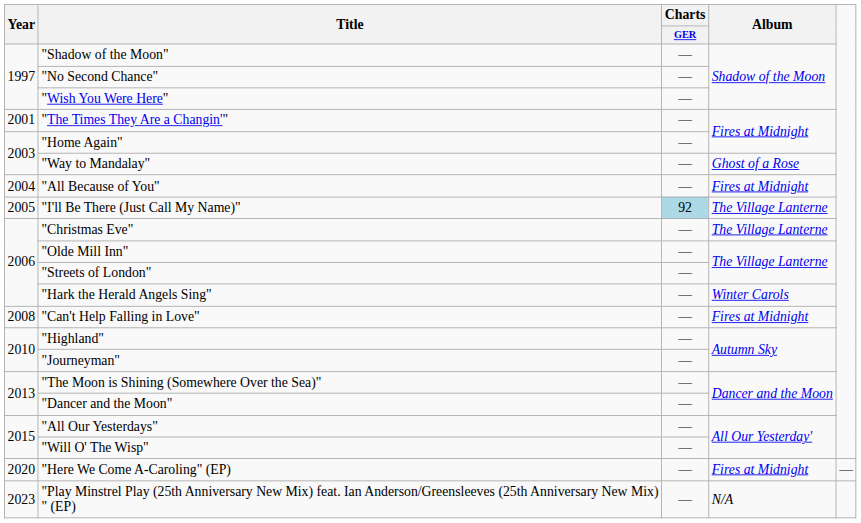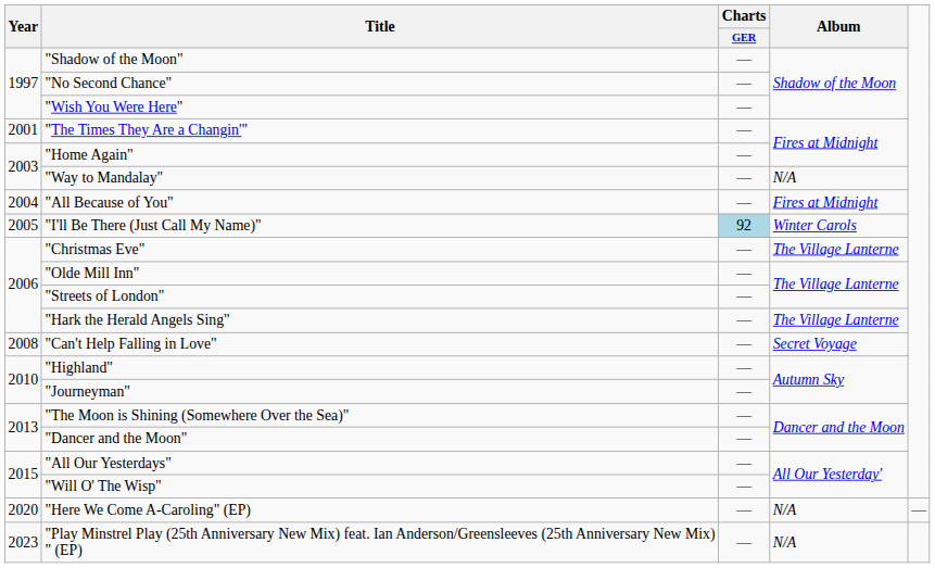"Way to Mandalay" | Album: Ghost of a Rose -> N/A
"I'll Be There (Just Call My Name)" | Album: The Village Lanterne -> Winter Carols
"Hark the Herald Angels Sing" | Album: Winter Carols -> The Village Lanterne
"Can't Help Falling in Love" | Album: Fires at Midnight -> Secret Voyage
"Here We Come A-Caroling" (EP) | Album: Fires at Midnight -> N/A
